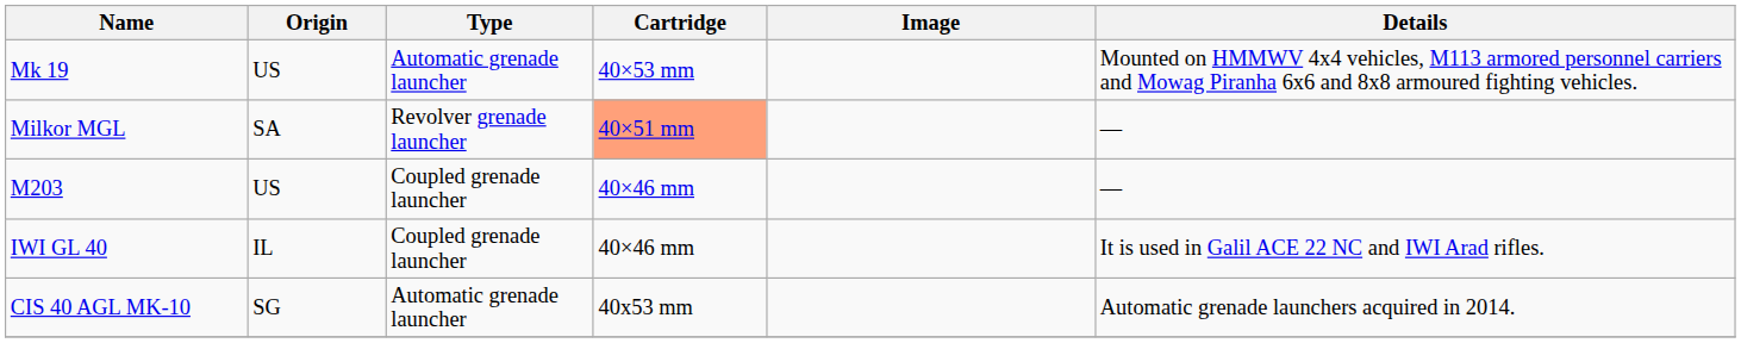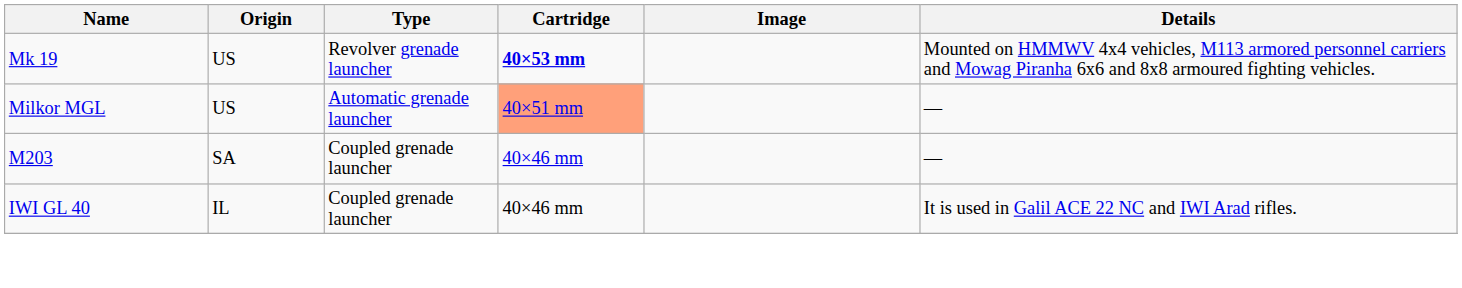Mk 19 | Type: Automatic grenade launcher -> Revolver grenade launcher
Mk 19 | Cartridge: normal -> bold
Milkor MGL | Origin: SA -> US
Milkor MGL | Type: Revolver grenade launcher -> Automatic grenade launcher
M203 | Origin: US -> SA
- row: CIS 40 AGL MK-10 | SG | Automatic grenade launcher | 40x53 mm | Automatic grenade launchers acquired in 2014.
